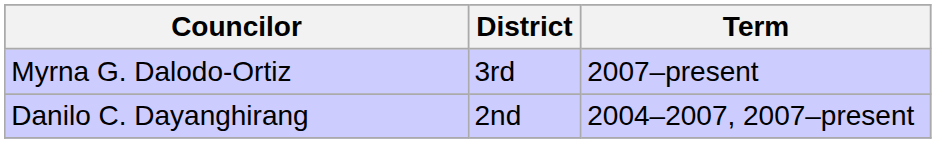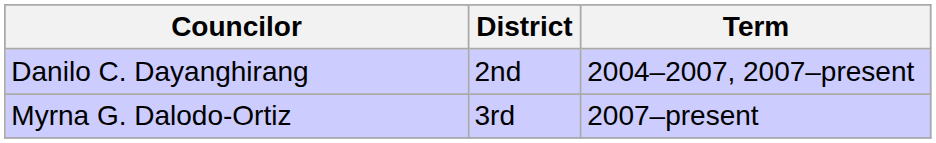rows swapped: Myrna G. Dalodo-Ortiz <-> Danilo C. Dayanghirang
